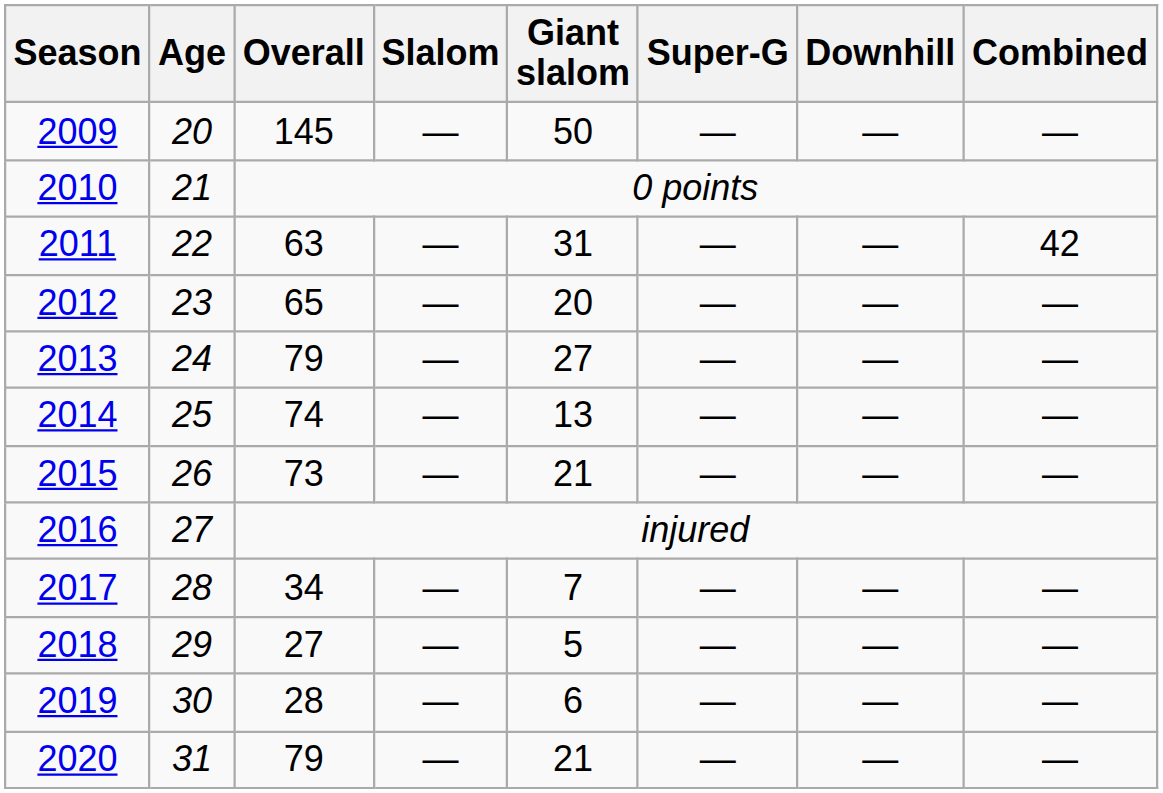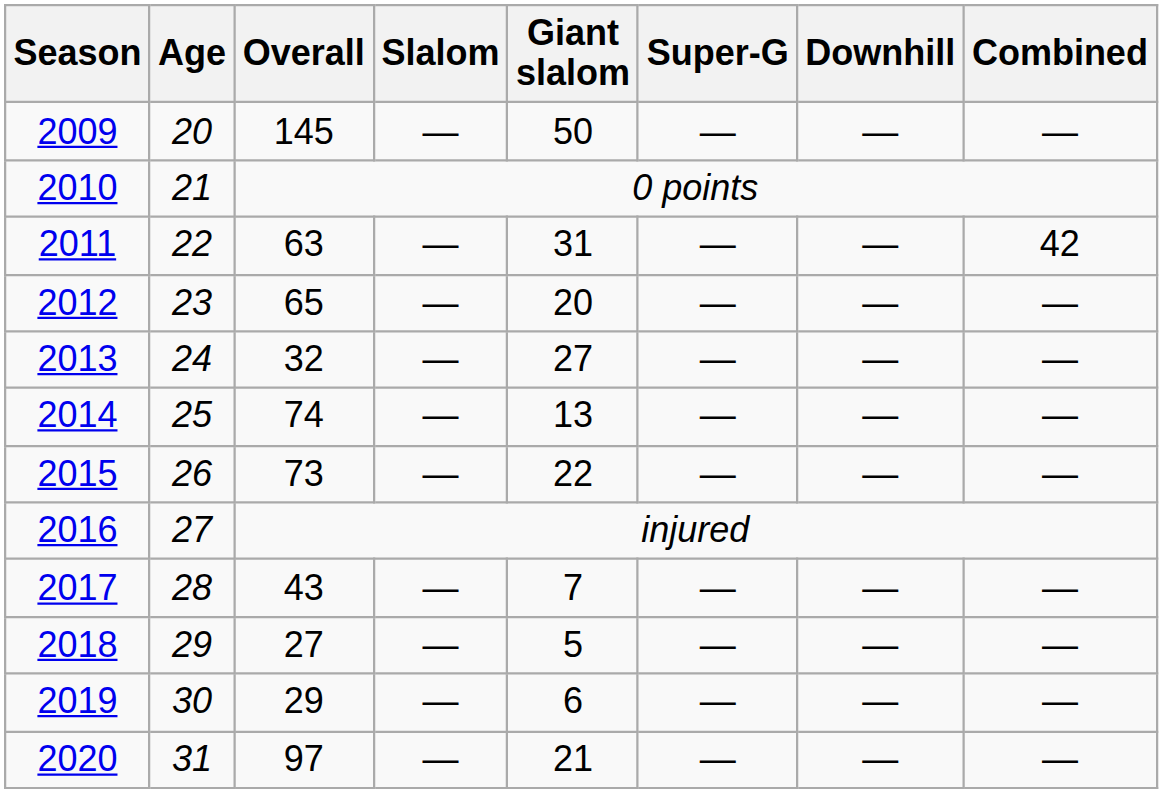2013 | Overall: 79 -> 32
2015 | Giant slalom: 21 -> 22
2017 | Overall: 34 -> 43
2019 | Overall: 28 -> 29
2020 | Overall: 79 -> 97
